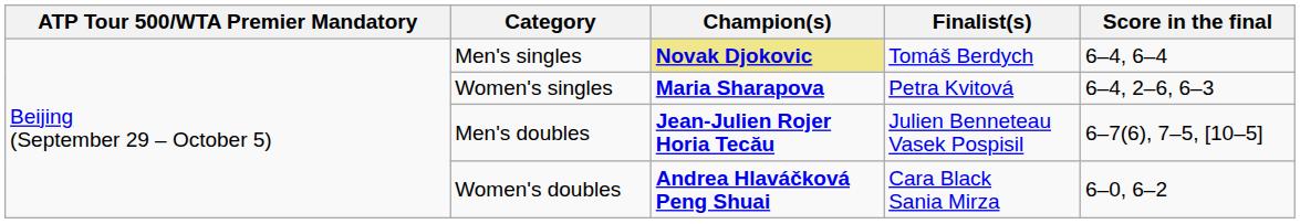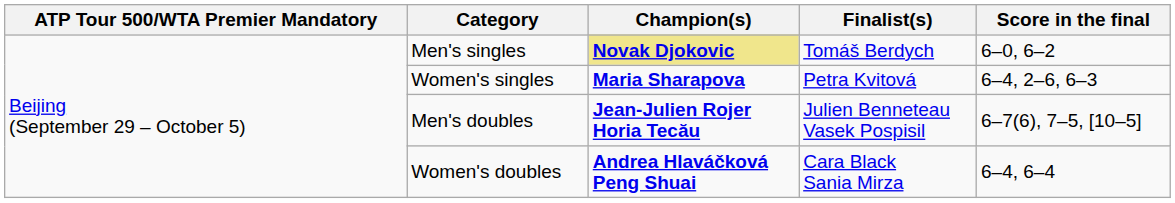Men's singles | Score in the final: 6–4, 6–4 -> 6–0, 6–2
Women's doubles | Score in the final: 6–0, 6–2 -> 6–4, 6–4
